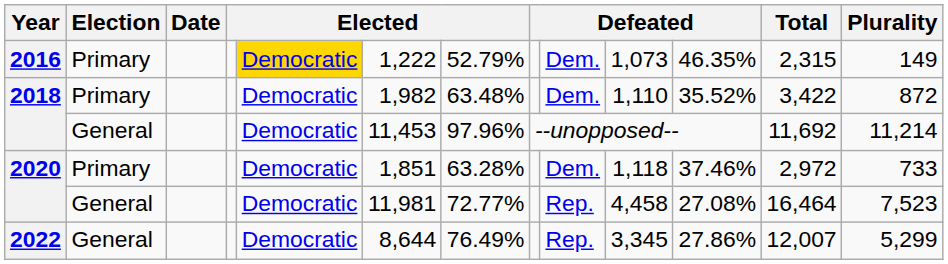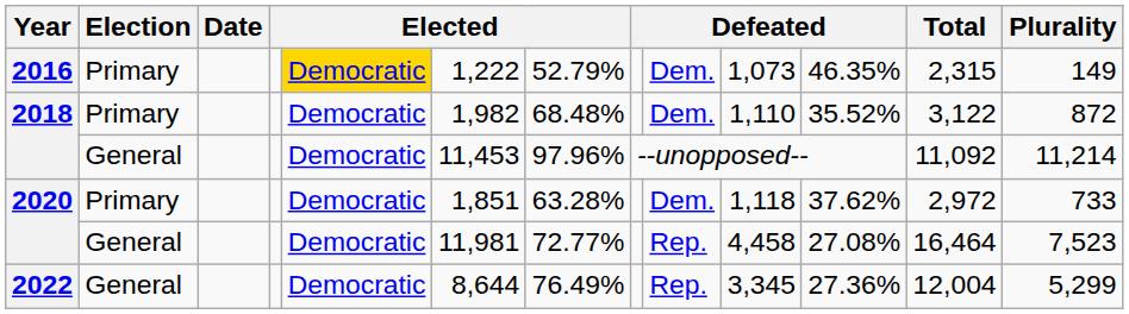2018 / Primary | column 7: 63.48% -> 68.48%
2018 / Primary | Total: 3,422 -> 3,122
2018 / General | Total: 11,692 -> 11,092
2020 / Primary | column 11: 37.46% -> 37.62%
2022 | column 11: 27.86% -> 27.36%
2022 | Total: 12,007 -> 12,004
